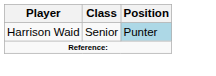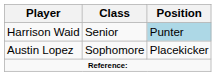+ row: Austin Lopez | Sophomore | Placekicker
